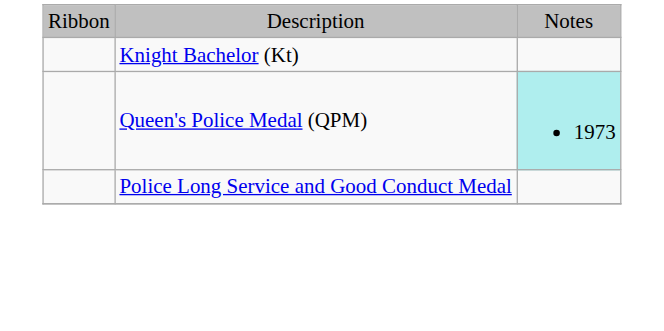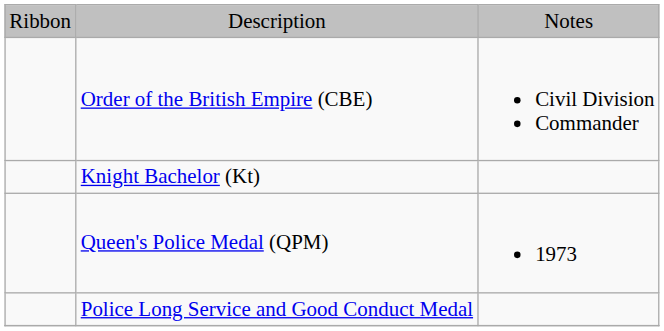+ row: Order of the British Empire (CBE) | Civil Division Commander
Queen's Police Medal (QPM) | column 3: paleturquoise background -> no background
